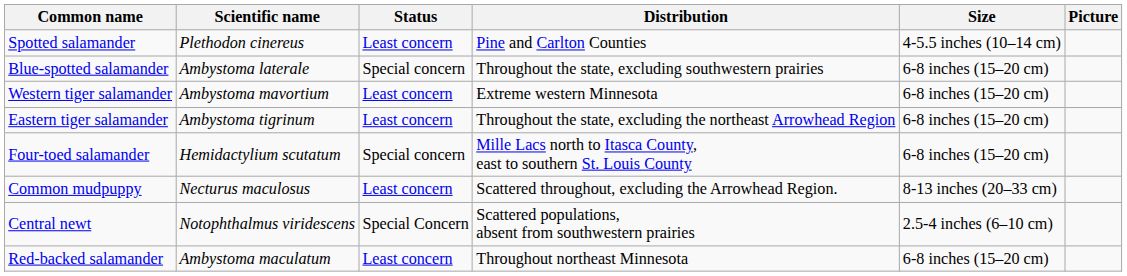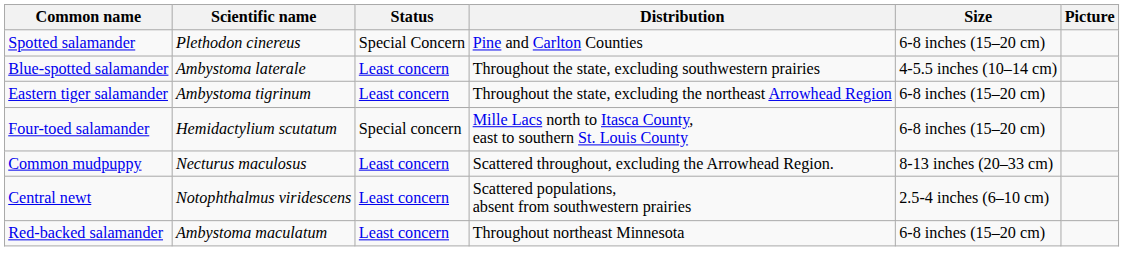Spotted salamander | Status: Least concern -> Special Concern
Spotted salamander | Size: 4-5.5 inches (10–14 cm) -> 6-8 inches (15–20 cm)
Blue-spotted salamander | Status: Special concern -> Least concern
Blue-spotted salamander | Size: 6-8 inches (15–20 cm) -> 4-5.5 inches (10–14 cm)
- row: Western tiger salamander | Ambystoma mavortium | Least concern | Extreme western Minnesota | 6-8 inches (15–20 cm)
Central newt | Status: Special Concern -> Least concern
